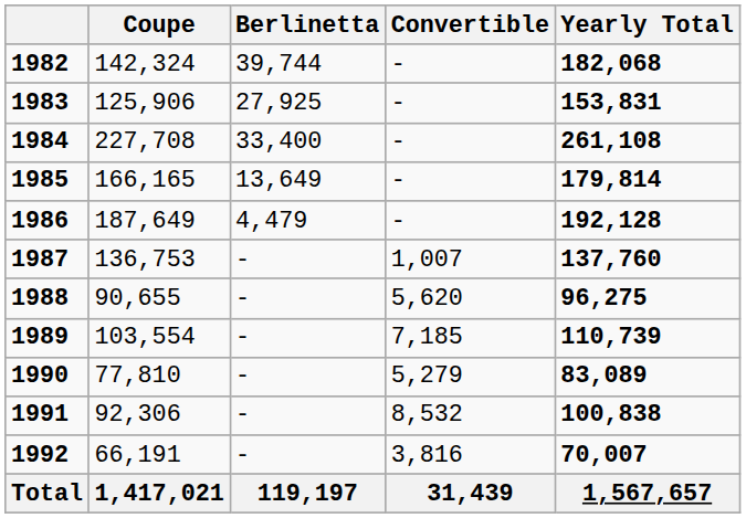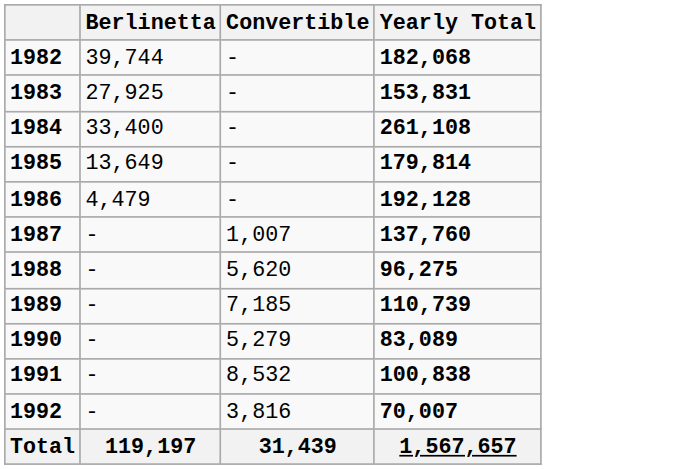- column: Coupe | 142,324 | 125,906 | 227,708 | 166,165 | 187,649 | 136,753 | 90,655 | 103,554 | 77,810 | 92,306 | 66,191 | 1,417,021
